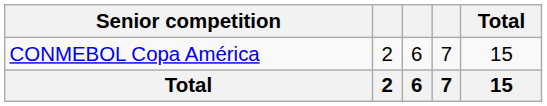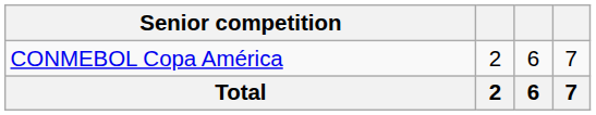- column: Total | 15 | 15
